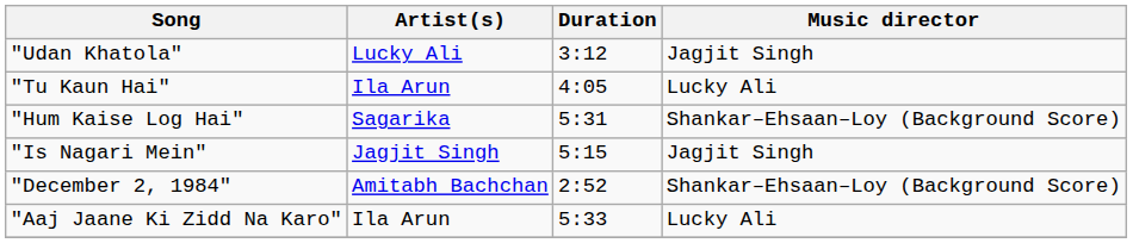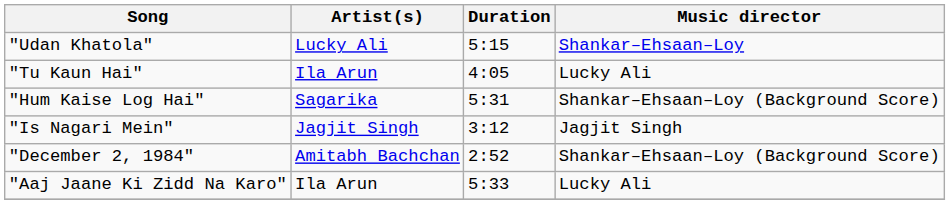"Udan Khatola" | Duration: 3:12 -> 5:15
"Udan Khatola" | Music director: Jagjit Singh -> Shankar–Ehsaan–Loy
"Is Nagari Mein" | Duration: 5:15 -> 3:12
